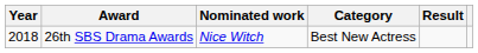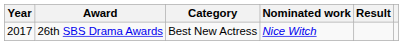columns swapped: Category <-> Nominated work
26th SBS Drama Awards | Year: 2018 -> 2017
